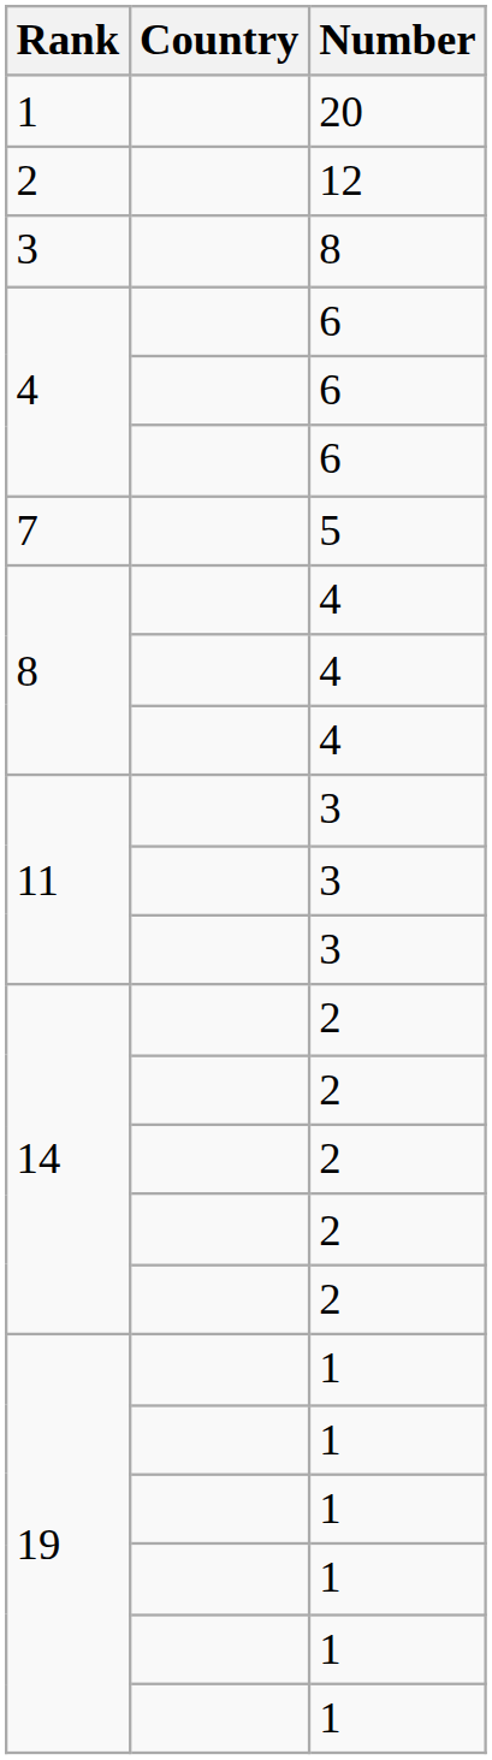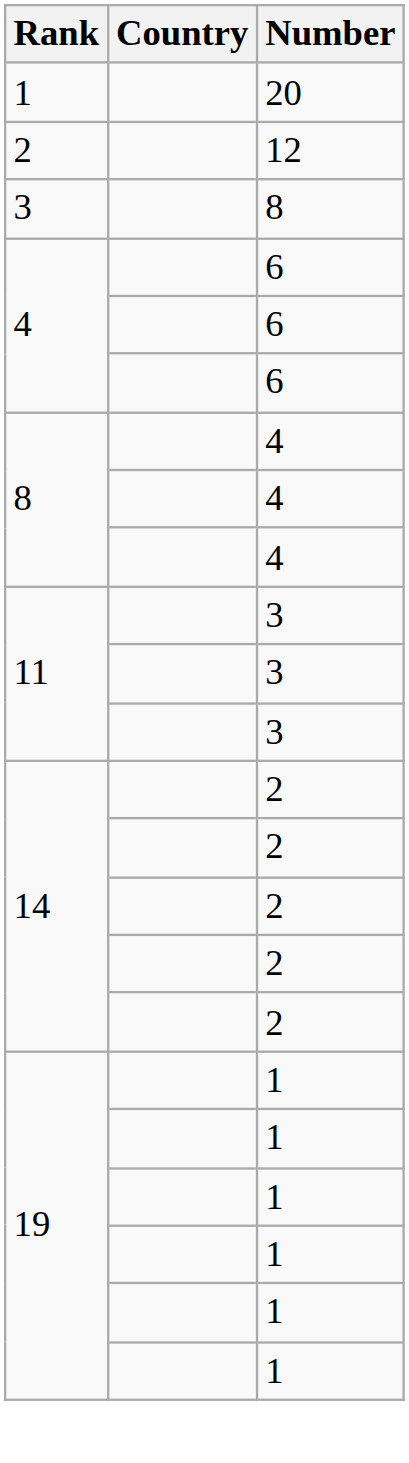- row: 7 | 5
